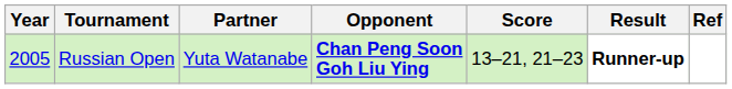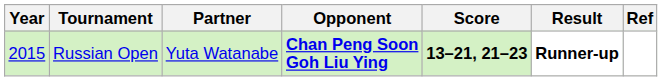Russian Open | Year: 2005 -> 2015
Russian Open | Score: normal -> bold
